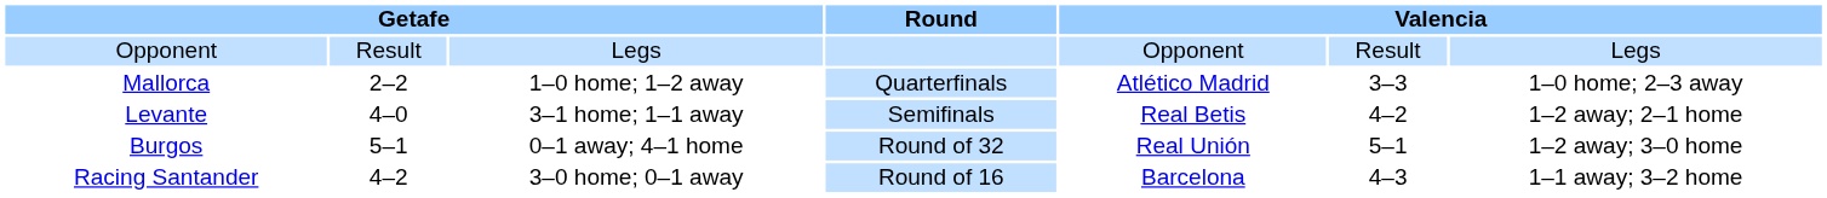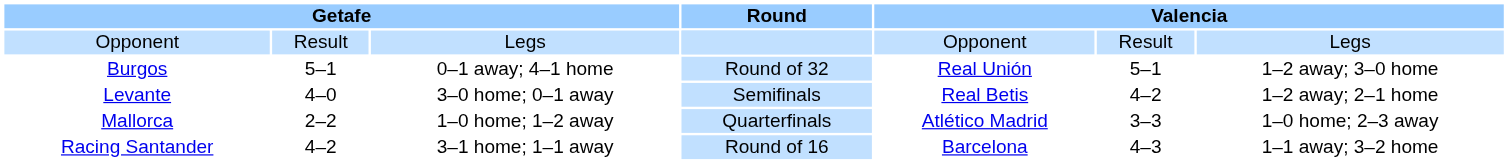rows swapped: Burgos <-> Mallorca
Levante | column 3: 3–1 home; 1–1 away -> 3–0 home; 0–1 away
Racing Santander | column 3: 3–0 home; 0–1 away -> 3–1 home; 1–1 away
